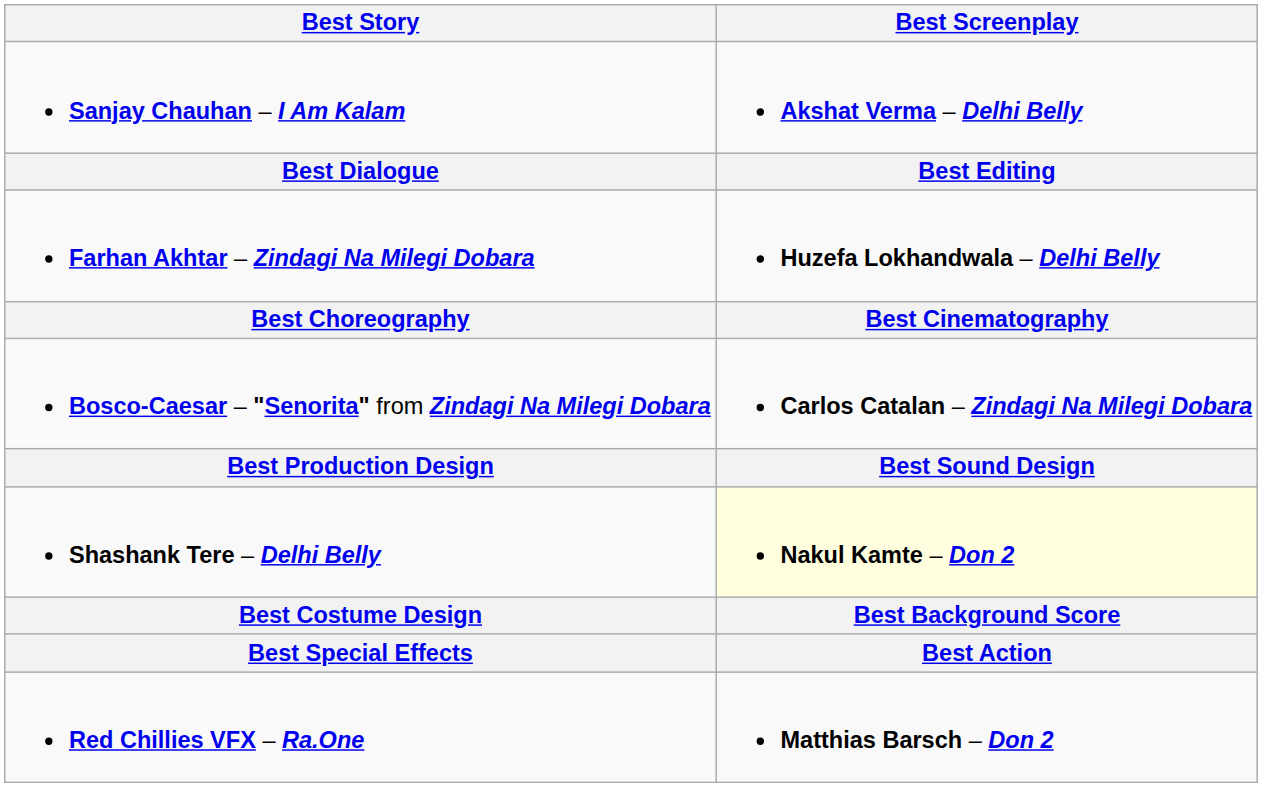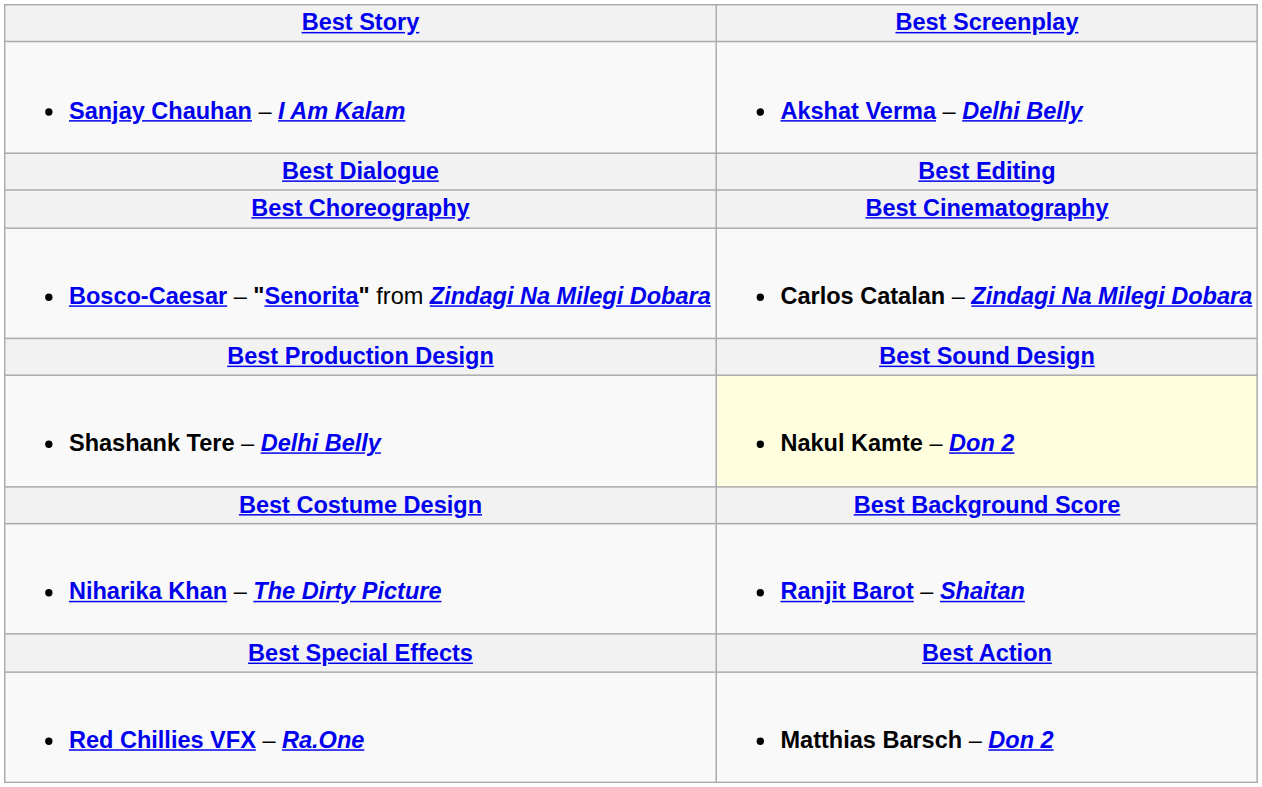- row: Farhan Akhtar – Zindagi Na Milegi Dobara | Huzefa Lokhandwala – Delhi Belly
+ row: Niharika Khan – The Dirty Picture | Ranjit Barot – Shaitan
